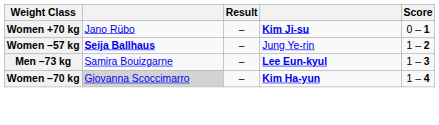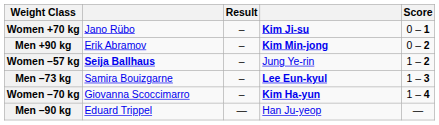+ row: Men +90 kg | Erik Abramov | – | Kim Min-jong | 0 – 2
Women –70 kg | column 2: lightgrey background -> no background
+ row: Men –90 kg | Eduard Trippel | — | Han Ju-yeop | —
